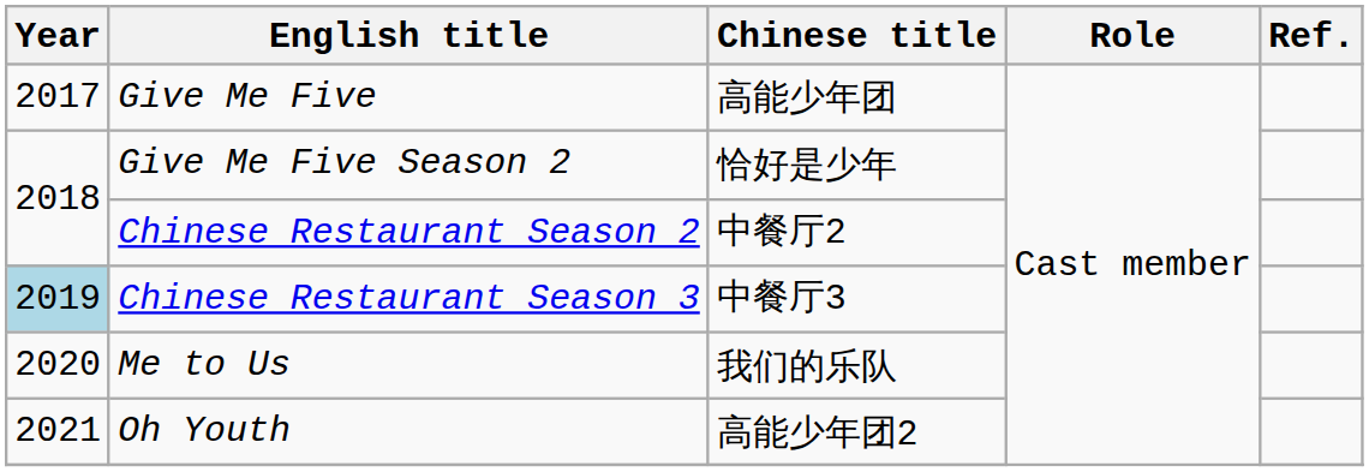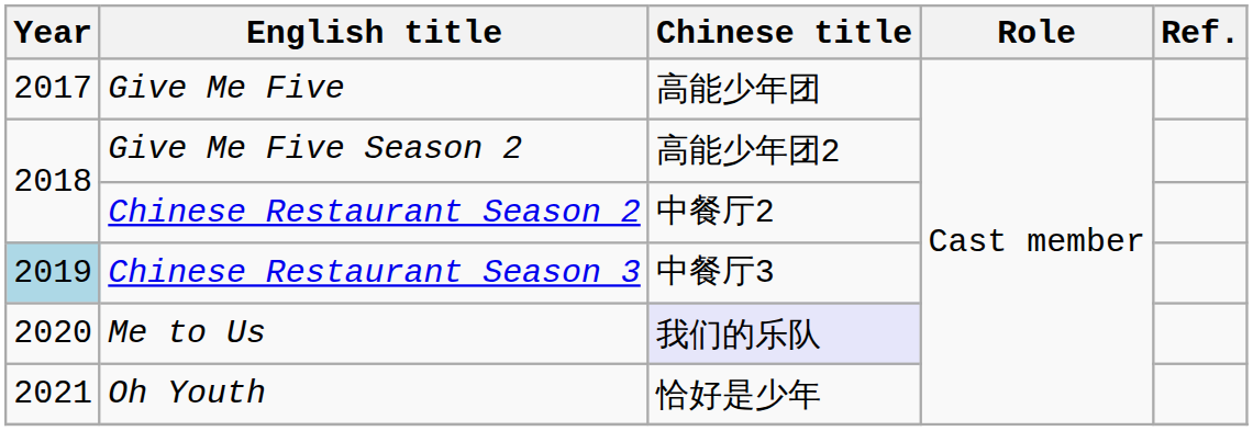Give Me Five Season 2 | Chinese title: 恰好是少年 -> 高能少年团2
Me to Us | Chinese title: no background -> lavender background
Oh Youth | Chinese title: 高能少年团2 -> 恰好是少年
